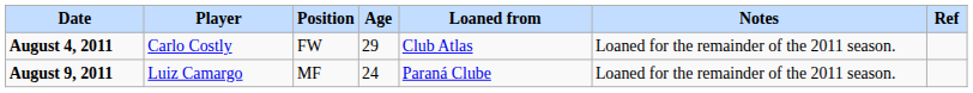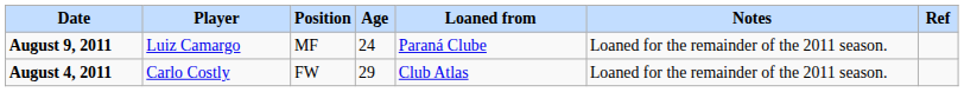rows swapped: August 4, 2011 <-> August 9, 2011
